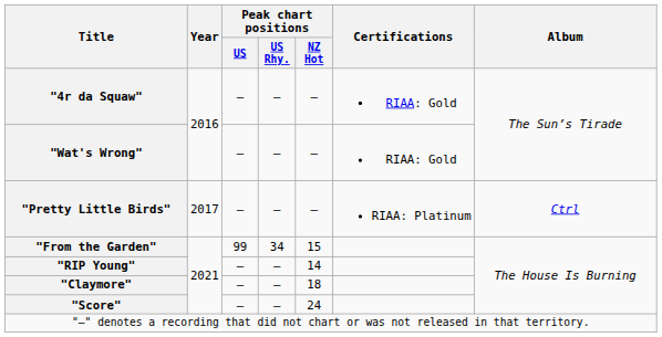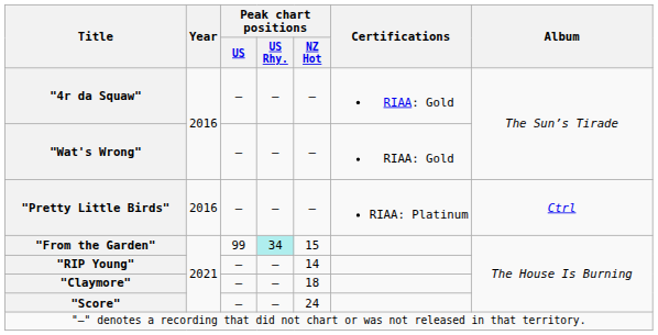"Pretty Little Birds" | Year: 2017 -> 2016
"From the Garden" | Peak chart positions / US Rhy.: no background -> paleturquoise background
